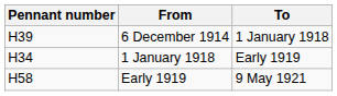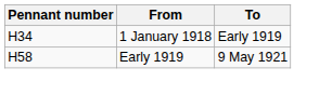- row: H39 | 6 December 1914 | 1 January 1918
